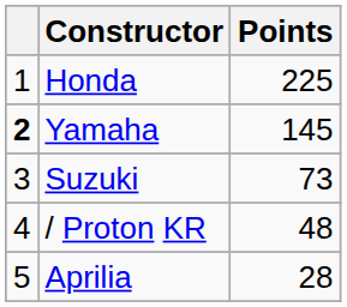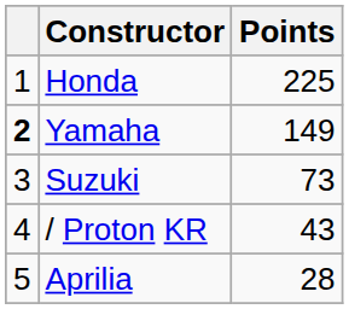Yamaha | Points: 145 -> 149
/ Proton KR | Points: 48 -> 43
